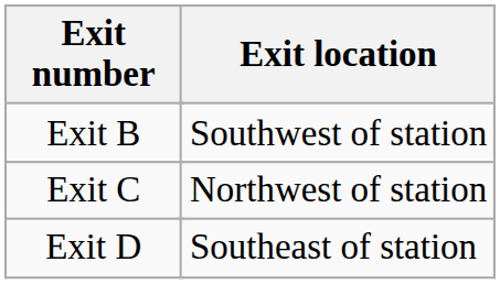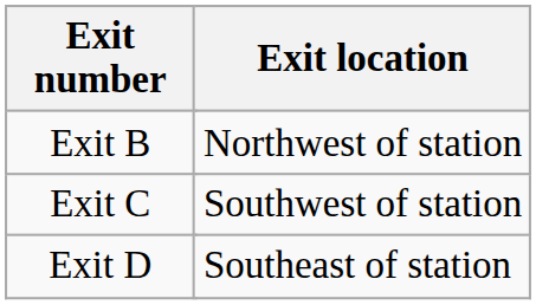Exit B | Exit location: Southwest of station -> Northwest of station
Exit C | Exit location: Northwest of station -> Southwest of station
